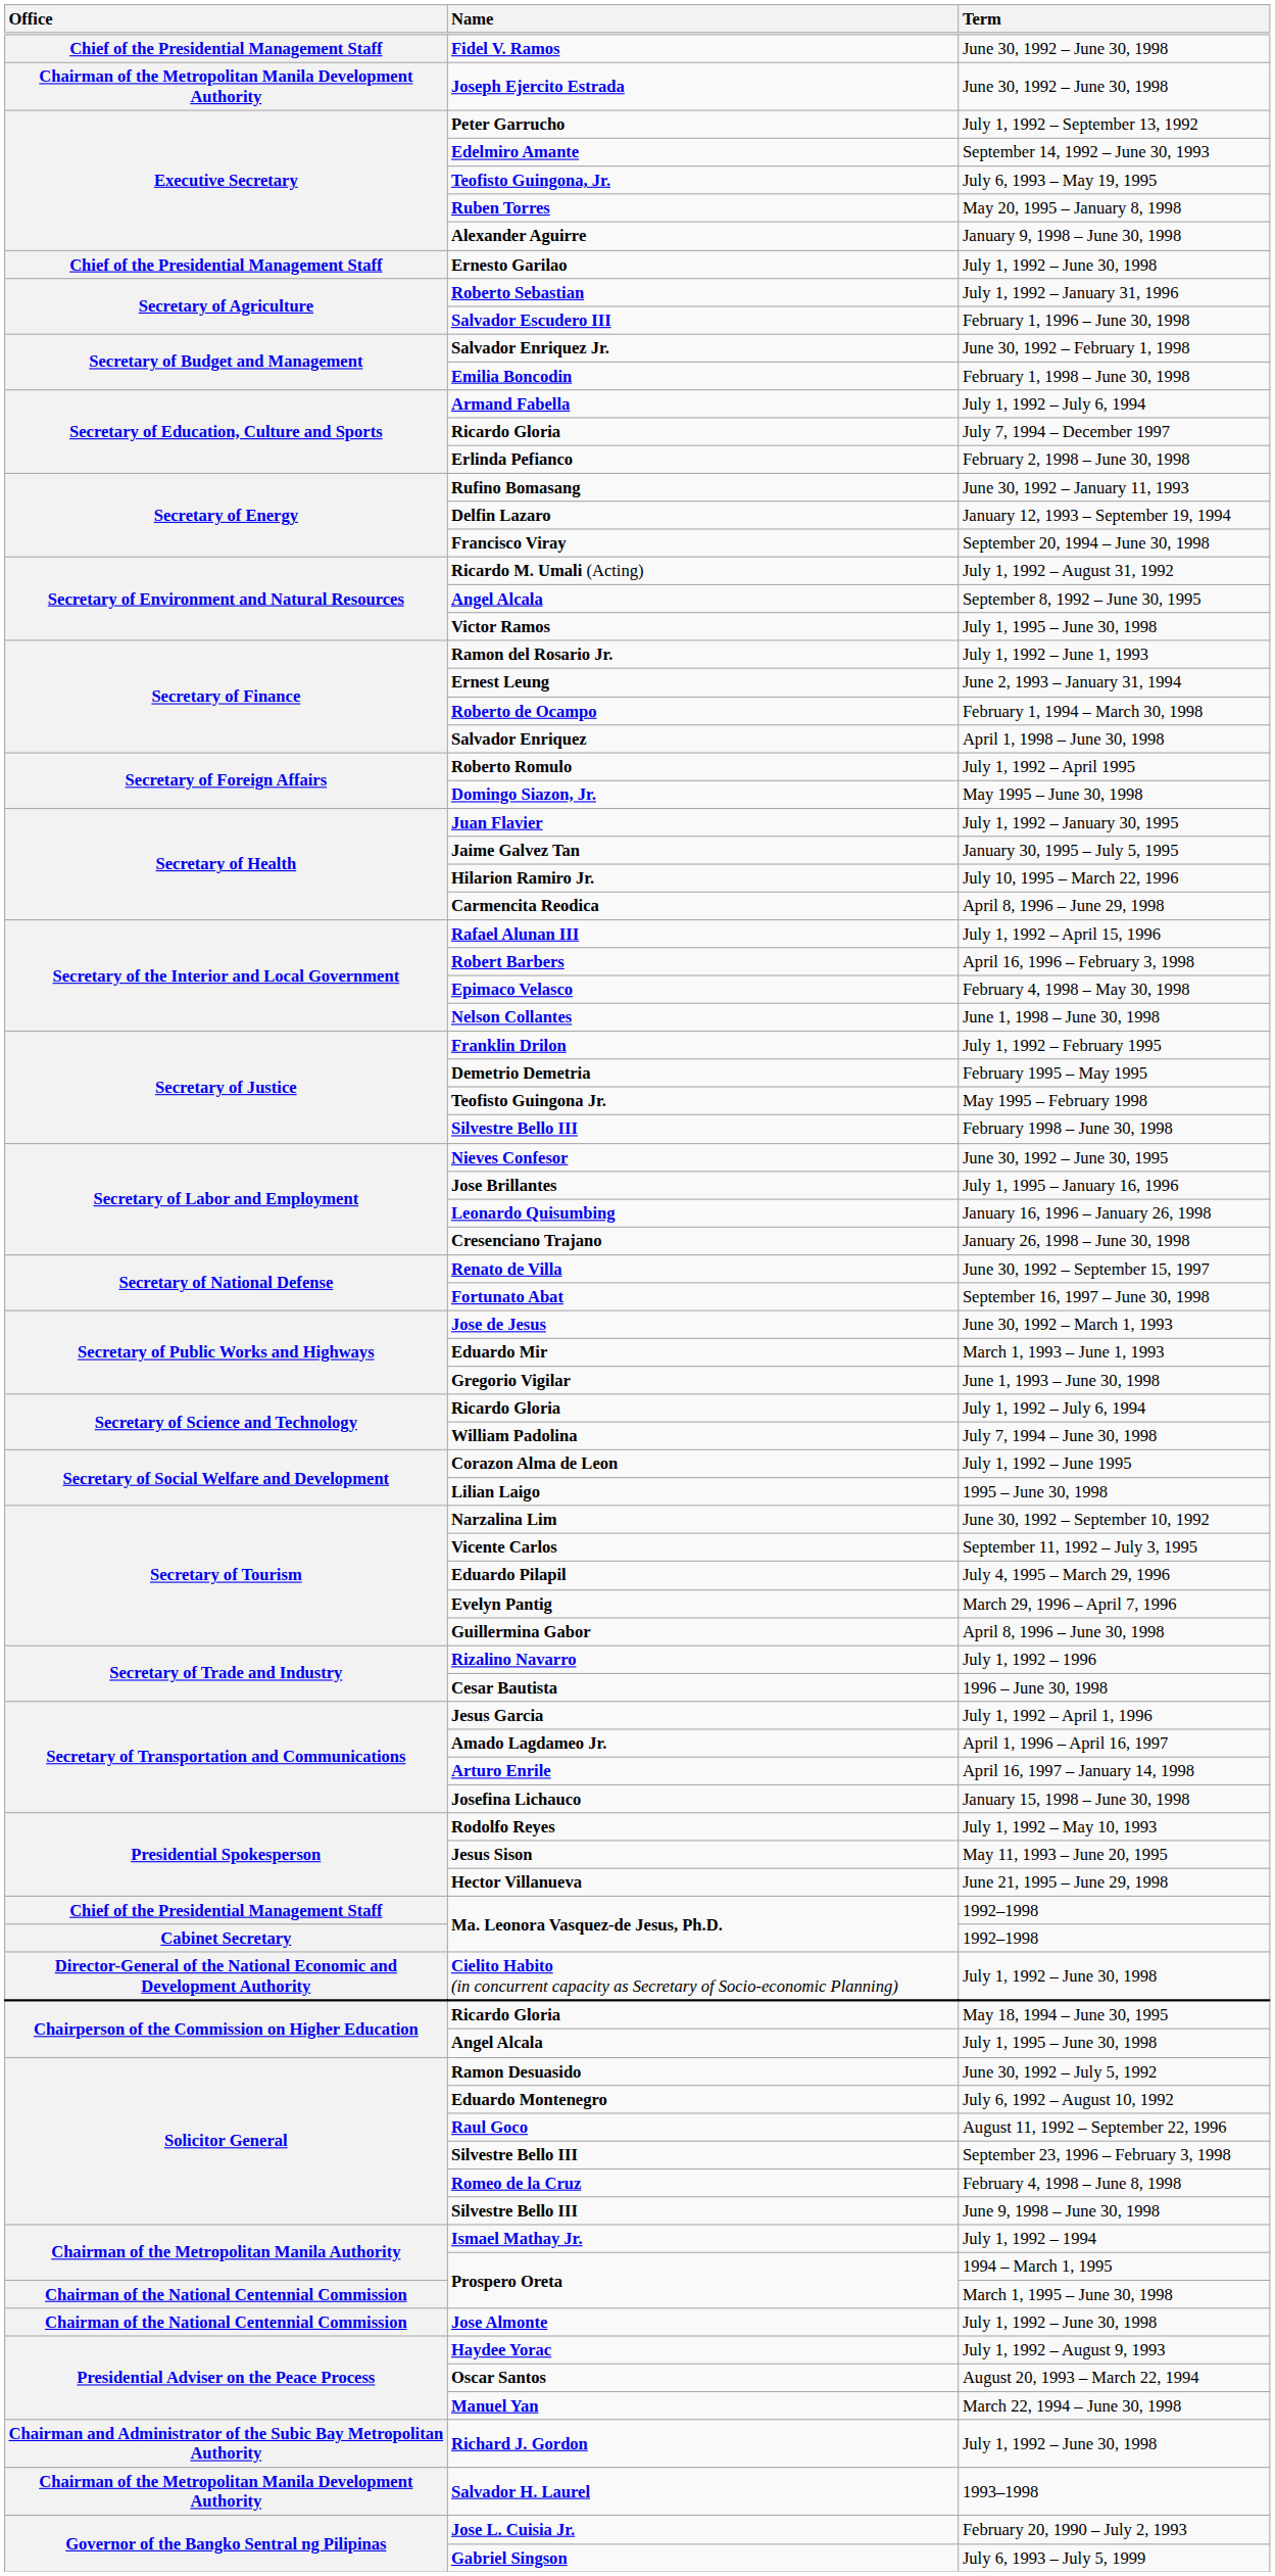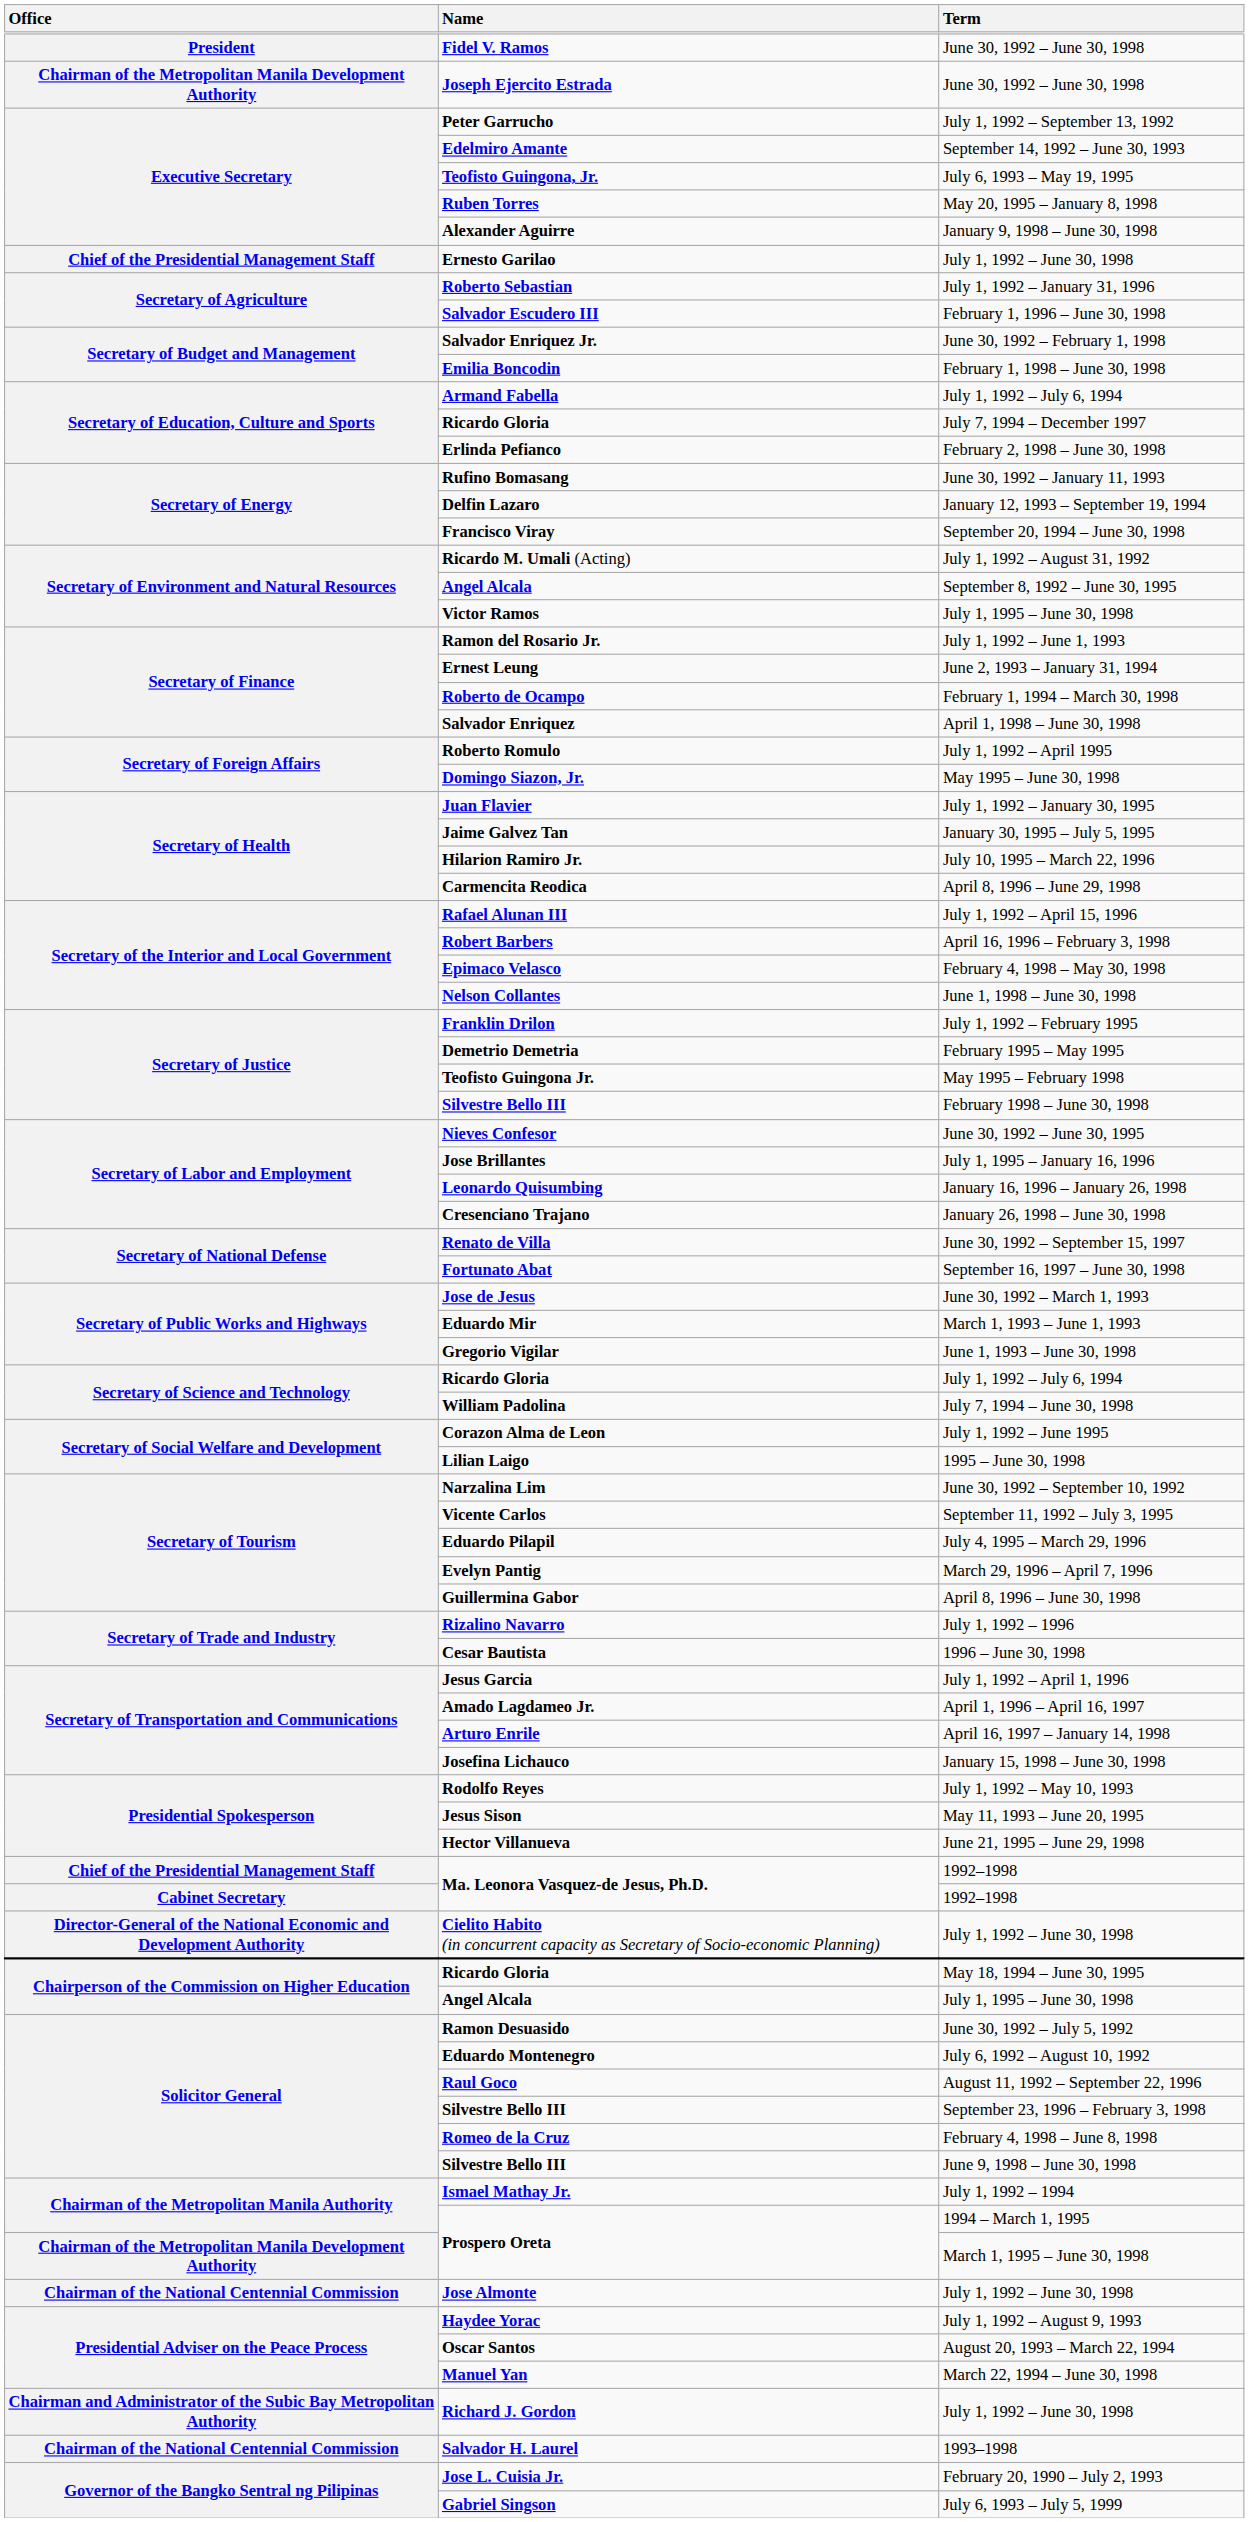Fidel V. Ramos | Office: Chief of the Presidential Management Staff -> President
Prospero Oreta / March 1, 1995 – June 30, 1998 | Office: Chairman of the National Centennial Commission -> Chairman of the Metropolitan Manila Development Authority
Salvador H. Laurel | Office: Chairman of the Metropolitan Manila Development Authority -> Chairman of the National Centennial Commission
